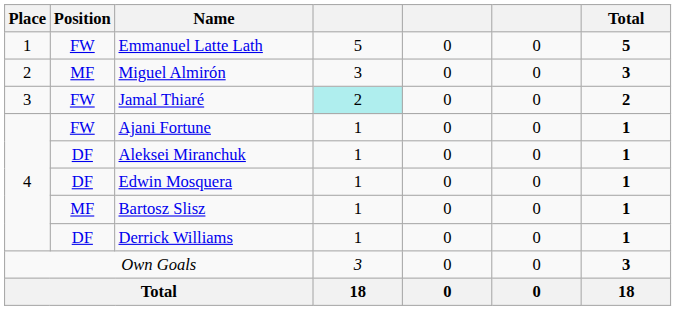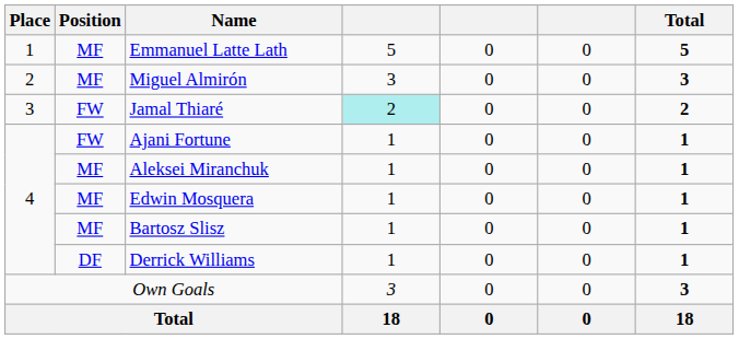Emmanuel Latte Lath | Position: FW -> MF
Aleksei Miranchuk | Position: DF -> MF
Edwin Mosquera | Position: DF -> MF
